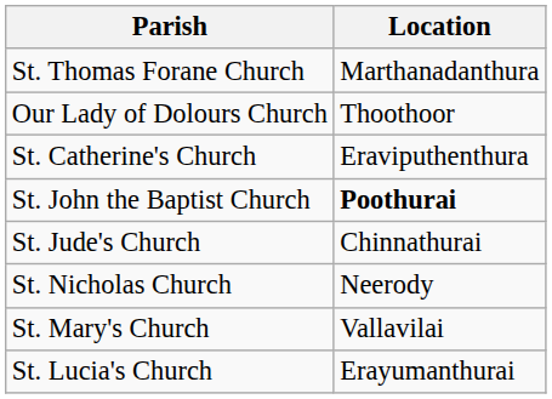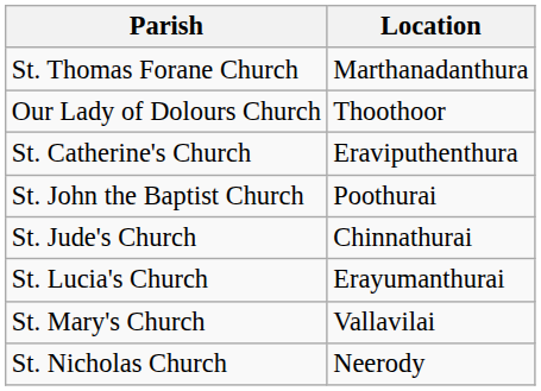St. John the Baptist Church | Location: bold -> normal
rows swapped: St. Lucia's Church <-> St. Nicholas Church
